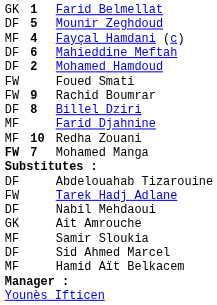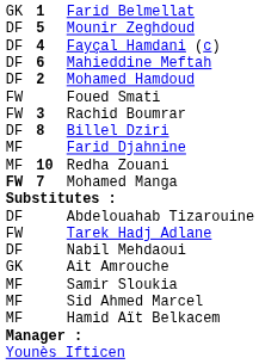Fayçal Hamdani (c) | column 1: MF -> DF
Rachid Boumrar | column 2: 9 -> 3
Sid Ahmed Marcel | column 1: DF -> MF
